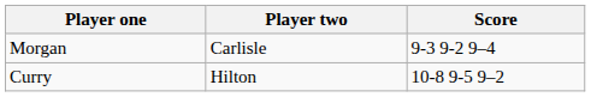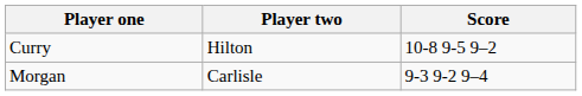rows swapped: Morgan <-> Curry
